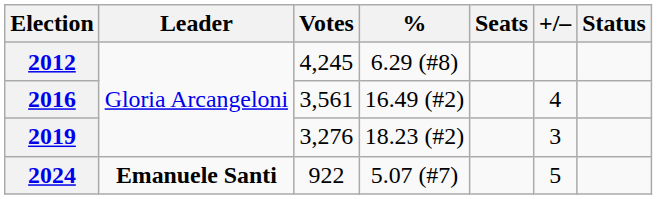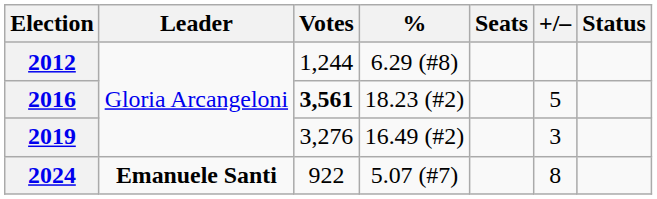2012 | Votes: 4,245 -> 1,244
2016 | Votes: normal -> bold
2016 | %: 16.49 (#2) -> 18.23 (#2)
2016 | +/–: 4 -> 5
2019 | %: 18.23 (#2) -> 16.49 (#2)
2024 | +/–: 5 -> 8
